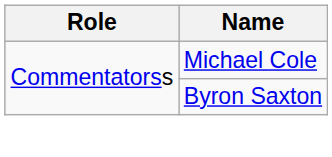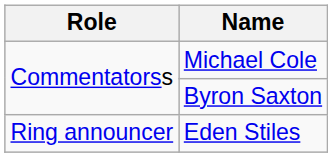+ row: Ring announcer | Eden Stiles
